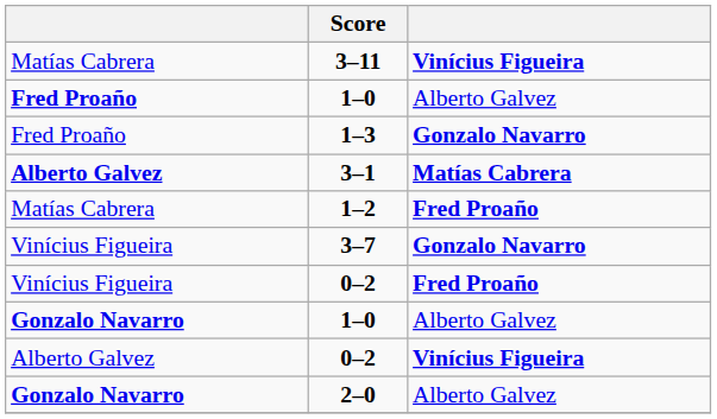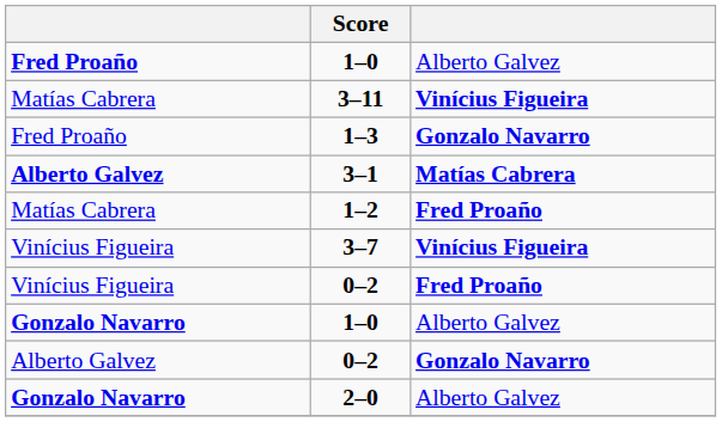rows swapped: Fred Proaño / 1–0 <-> 3–11
3–7 | column 3: Gonzalo Navarro -> Vinícius Figueira
Alberto Galvez / 0–2 | column 3: Vinícius Figueira -> Gonzalo Navarro
